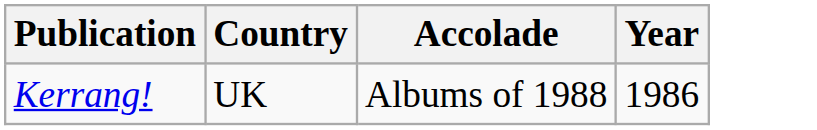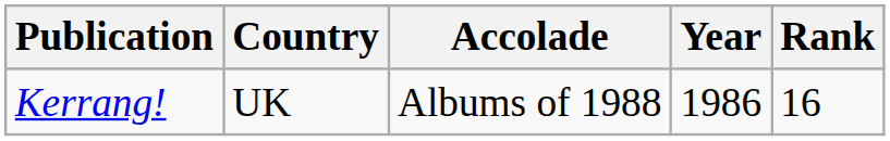+ column: Rank | 16
